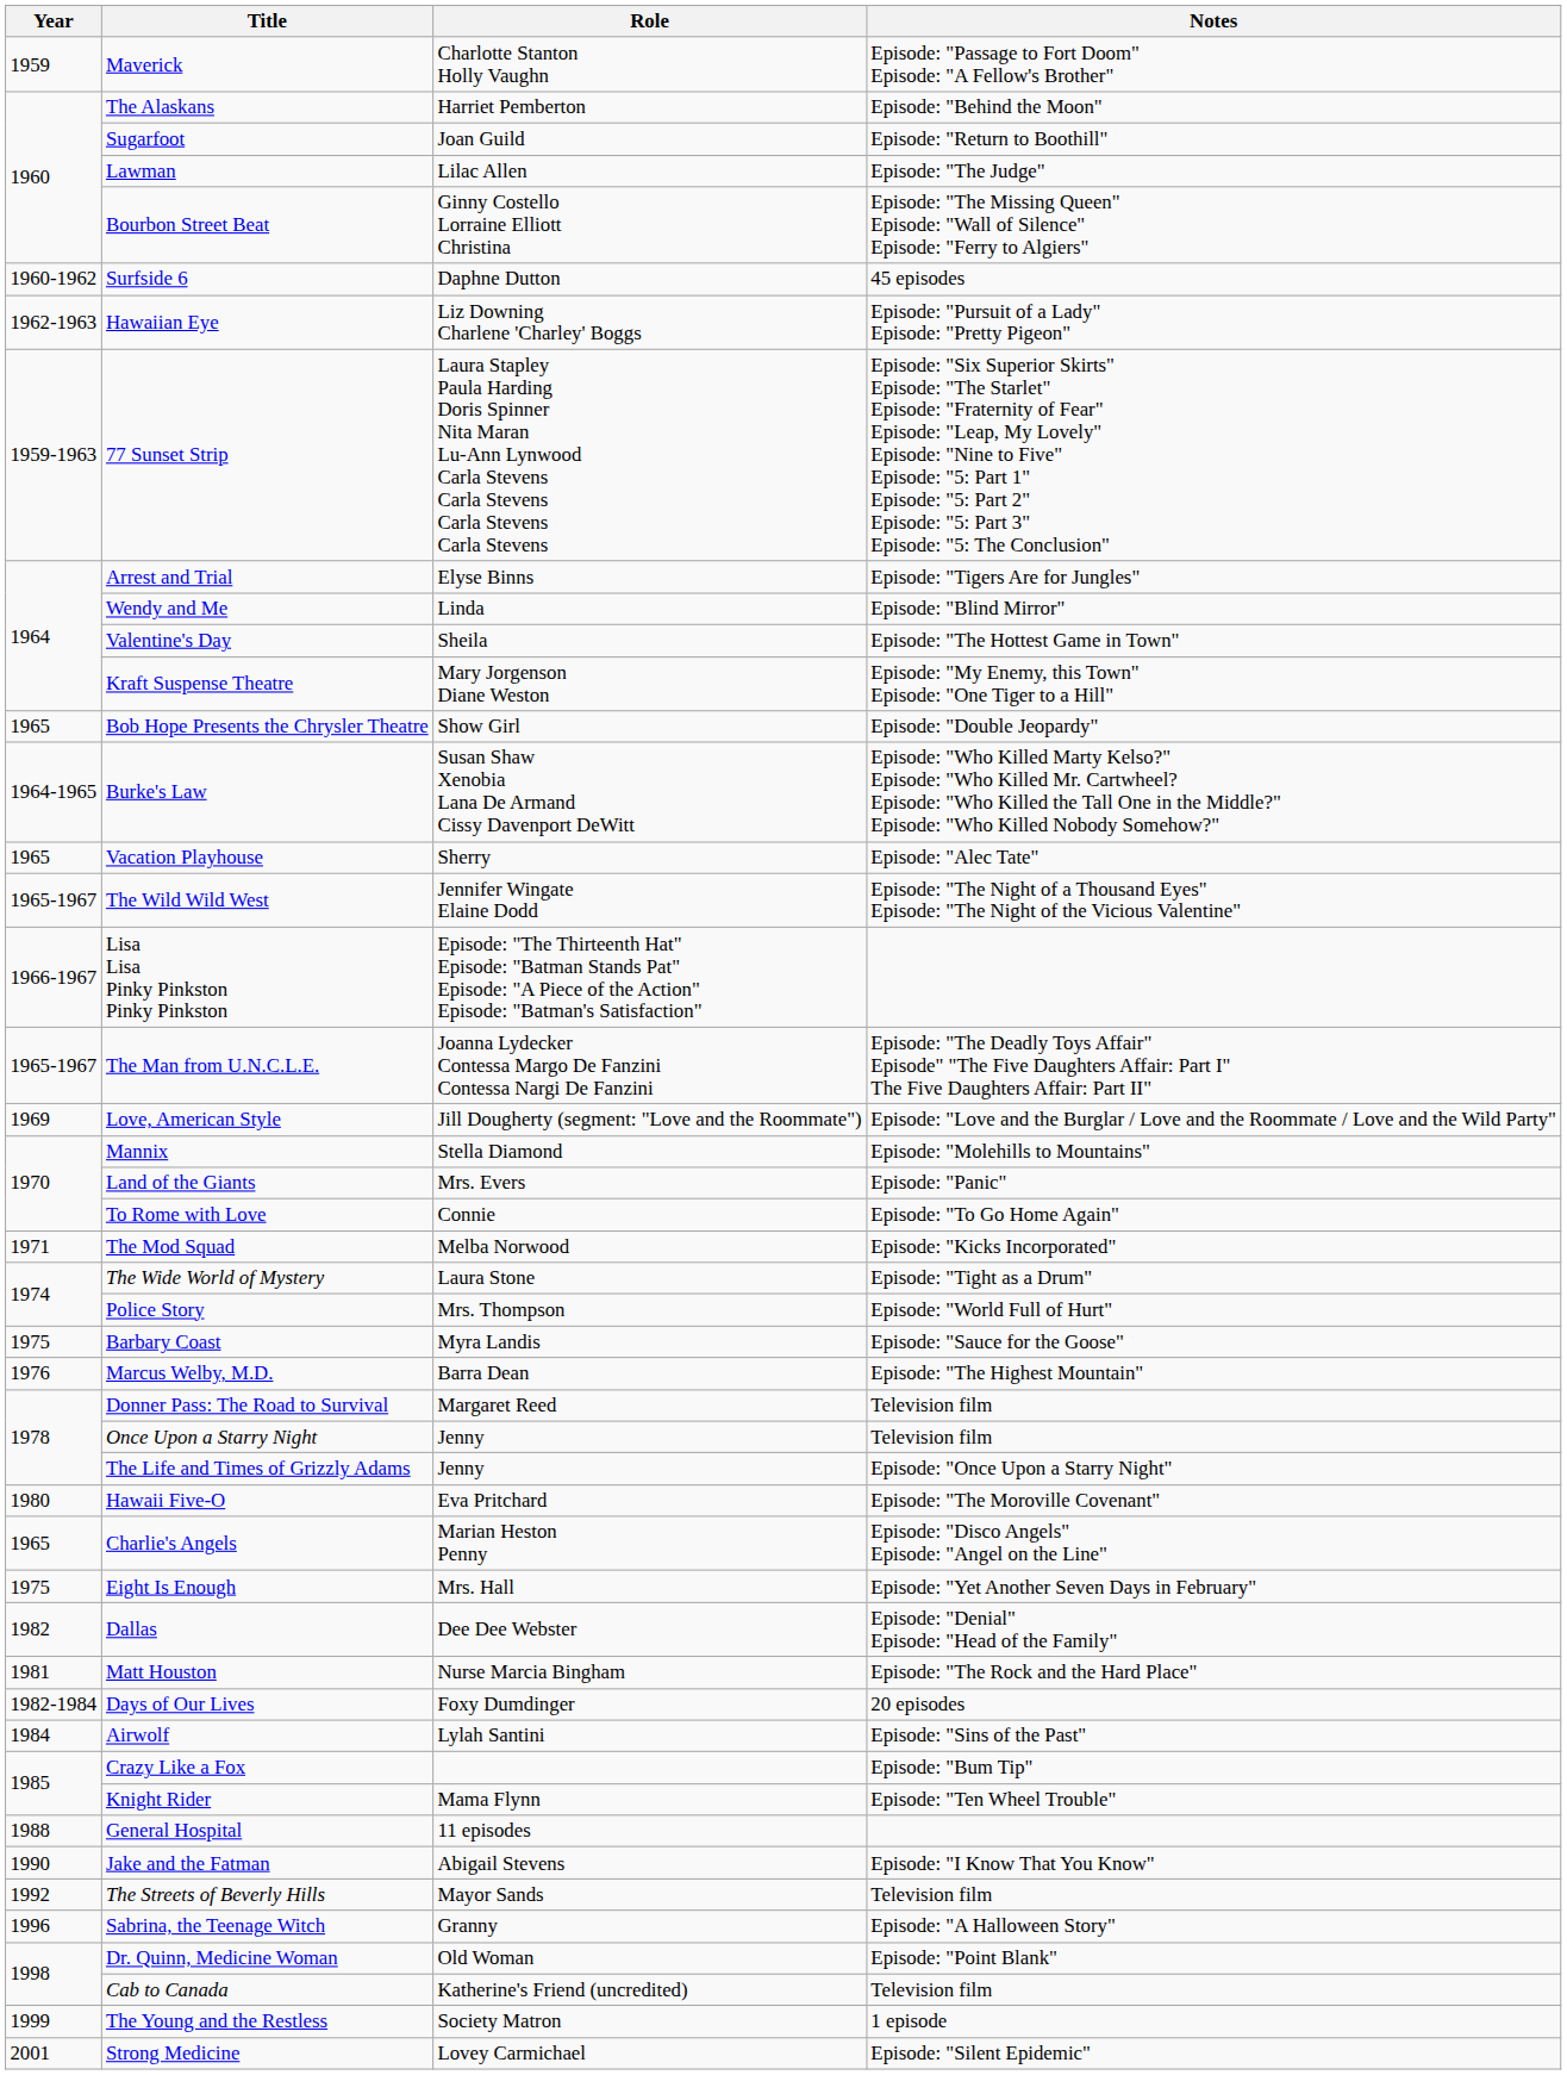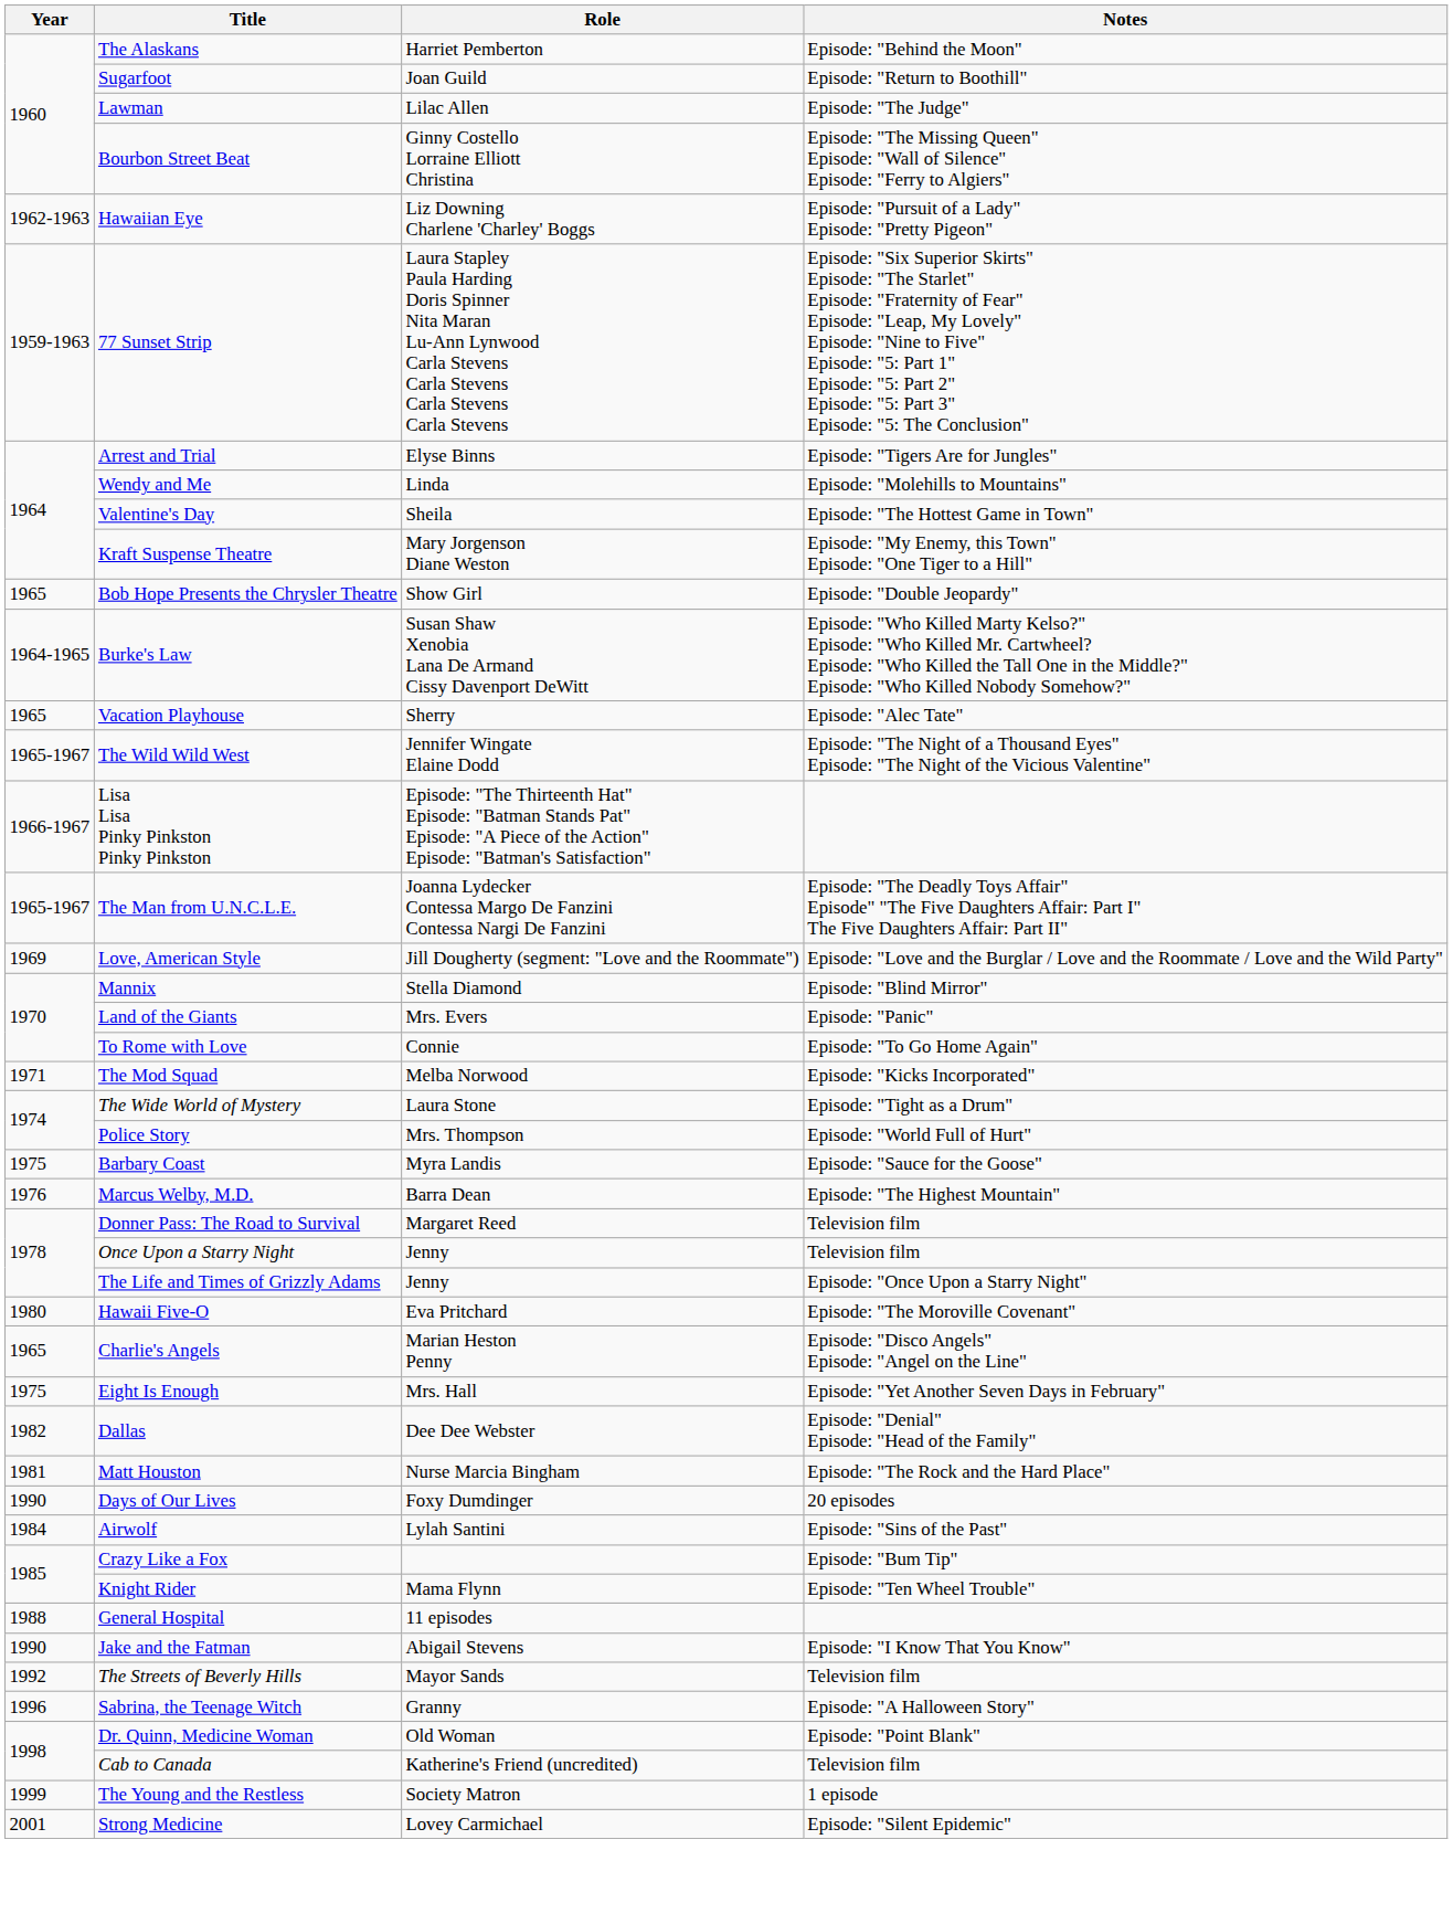- row: 1959 | Maverick | Charlotte Stanton Holly Vaughn | Episode: "Passage to Fort Doom" Episode: "A Fellow's Brother"
- row: 1960-1962 | Surfside 6 | Daphne Dutton | 45 episodes
Wendy and Me | Notes: Episode: "Blind Mirror" -> Episode: "Molehills to Mountains"
Mannix | Notes: Episode: "Molehills to Mountains" -> Episode: "Blind Mirror"
Days of Our Lives | Year: 1982-1984 -> 1990
